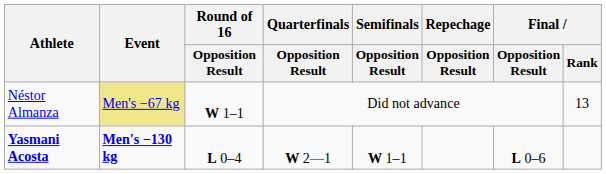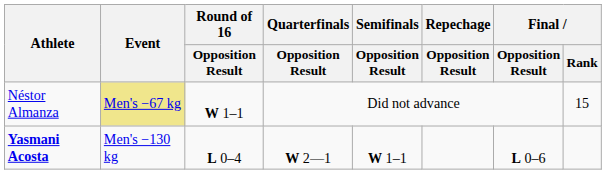Néstor Almanza | Final / Rank: 13 -> 15
Yasmani Acosta | Event: bold -> normal
